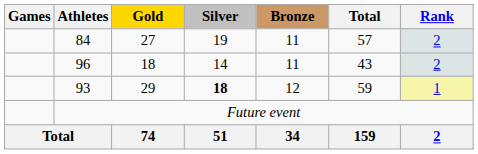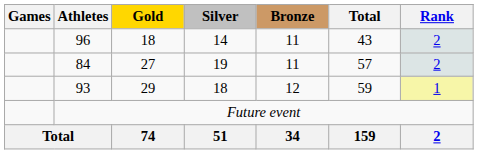rows swapped: 96 <-> 84
93 | Silver: bold -> normal
